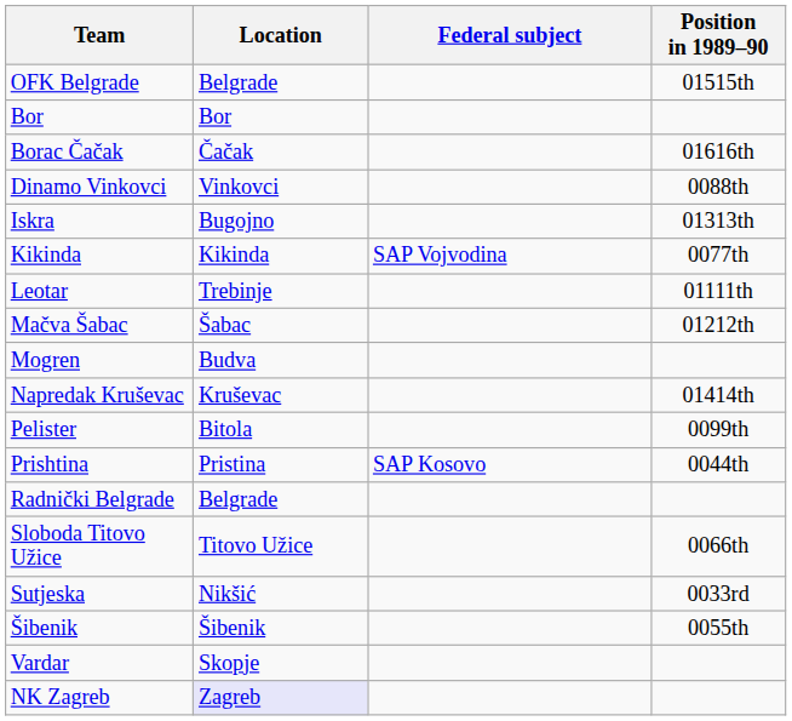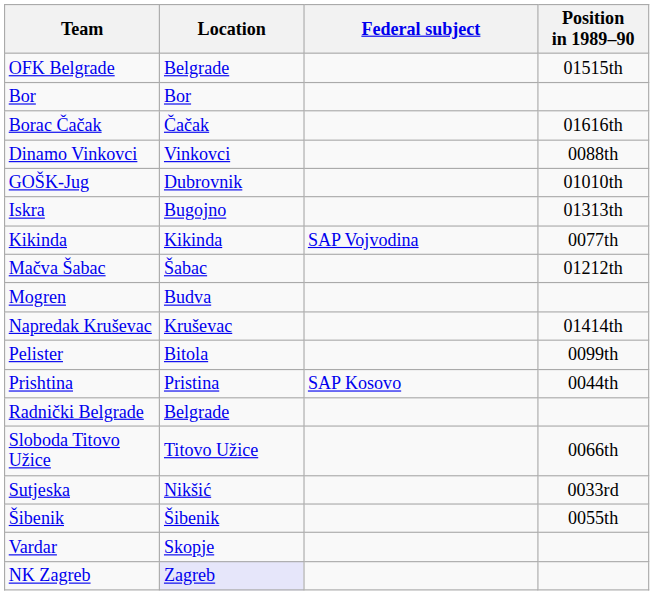+ row: GOŠK-Jug | Dubrovnik | 01010th
- row: Leotar | Trebinje | 01111th
